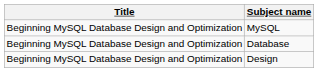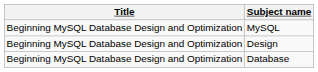rows swapped: Database <-> Design
